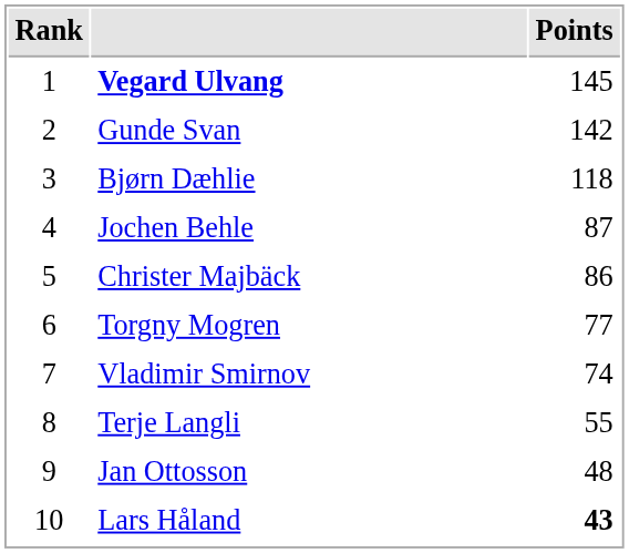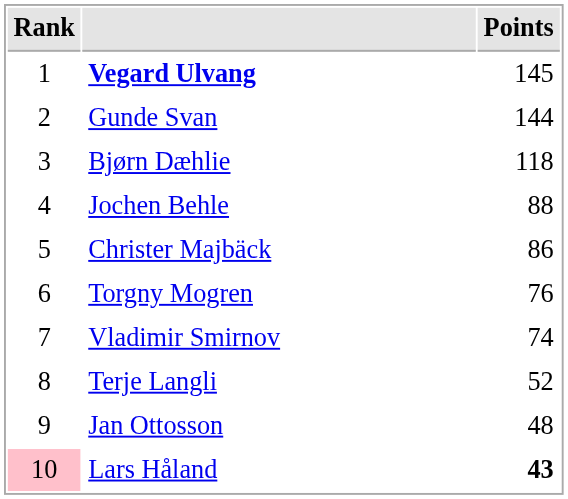Gunde Svan | Points: 142 -> 144
Jochen Behle | Points: 87 -> 88
Torgny Mogren | Points: 77 -> 76
Terje Langli | Points: 55 -> 52
Lars Håland | Rank: no background -> pink background
